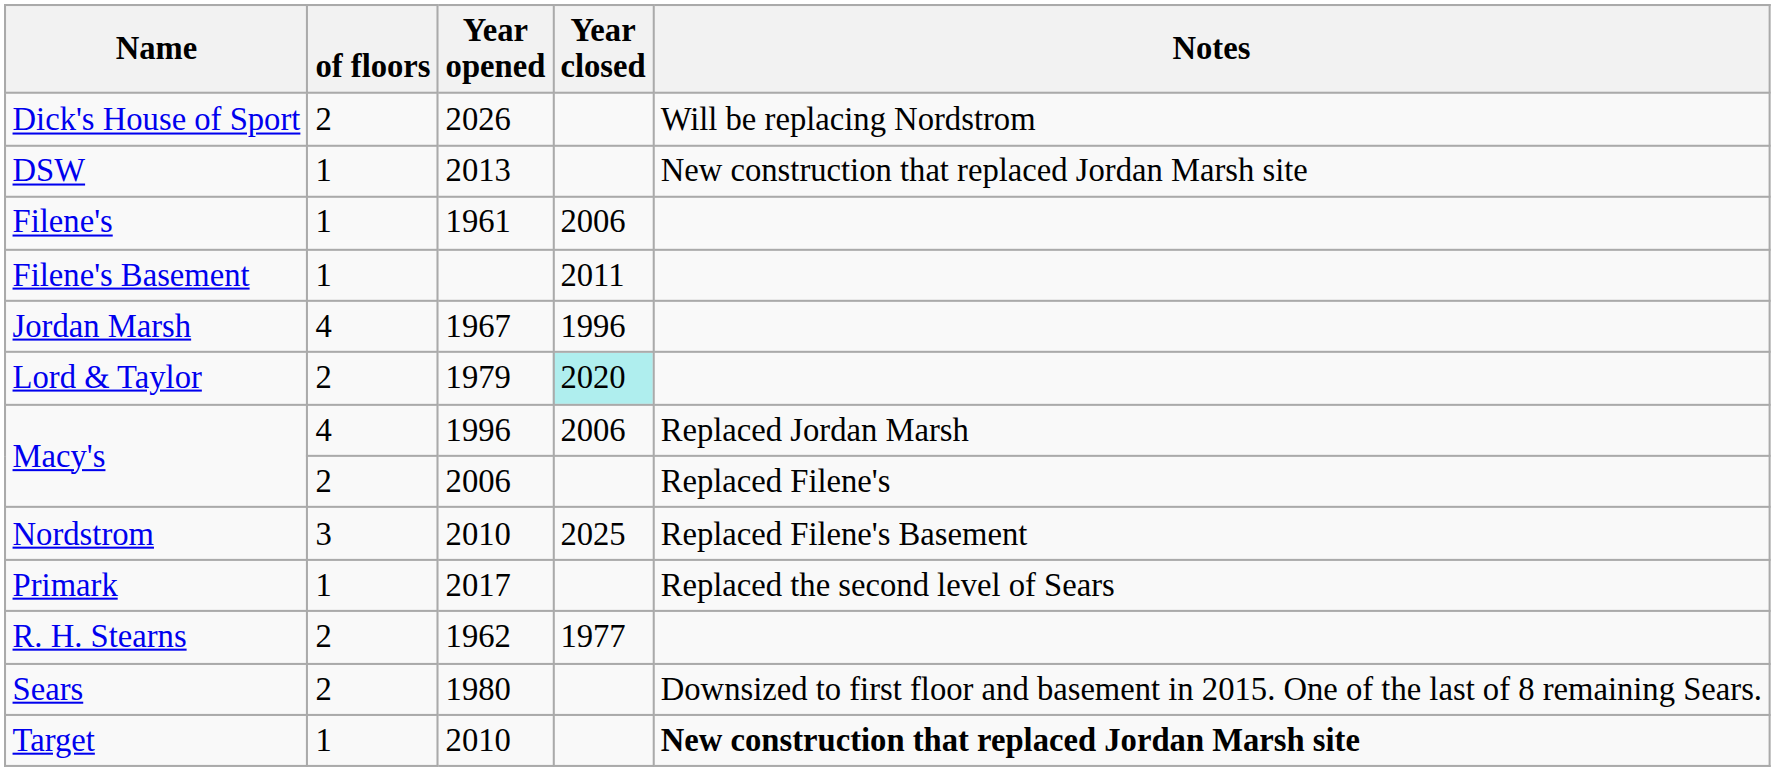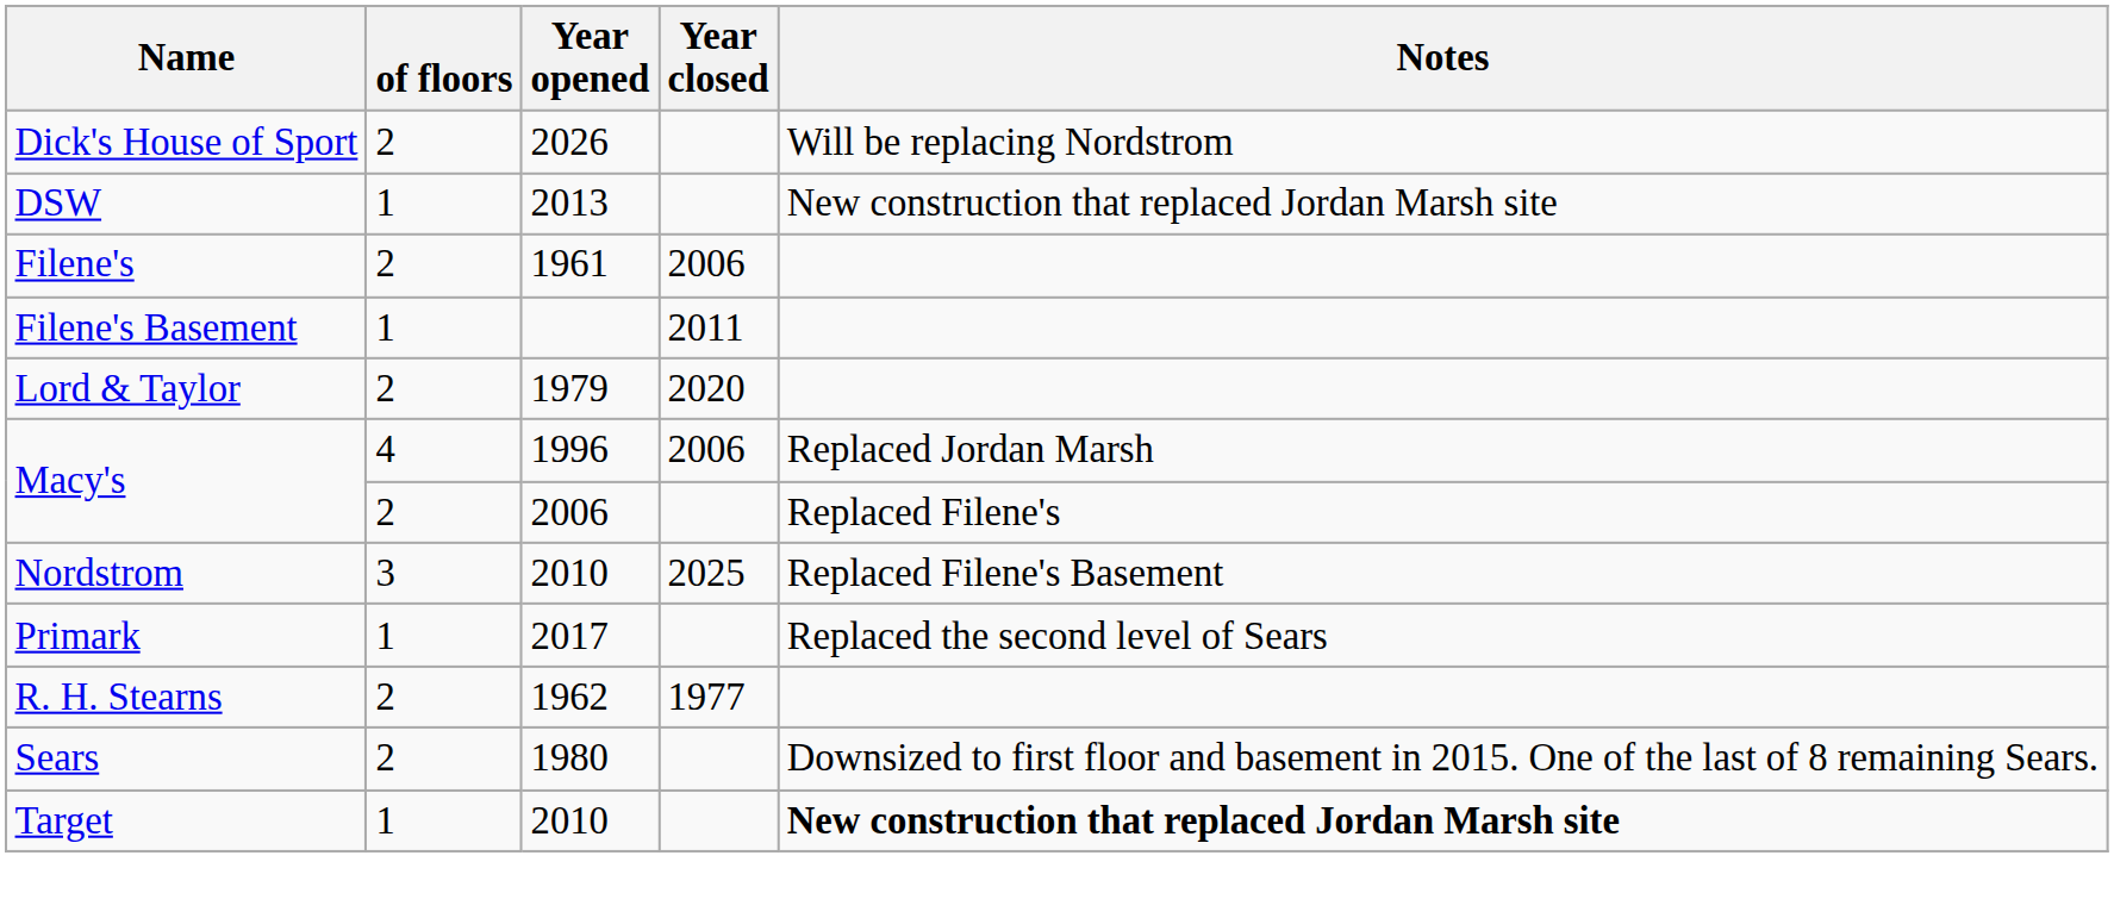Filene's | of floors: 1 -> 2
- row: Jordan Marsh | 4 | 1967 | 1996
Lord & Taylor | Year closed: paleturquoise background -> no background
